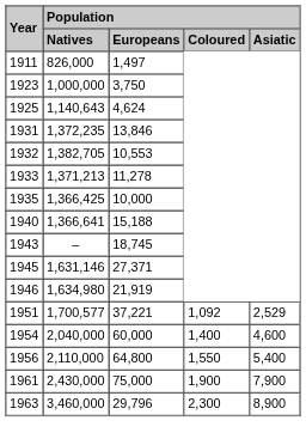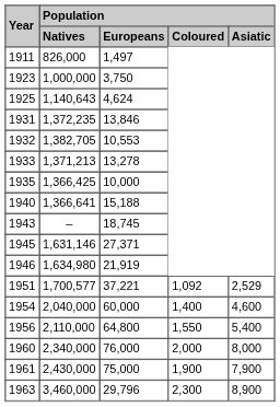1933 | Population / Europeans: 11,278 -> 13,278
+ row: 1960 | 2,340,000 | 76,000 | 2,000 | 8,000
